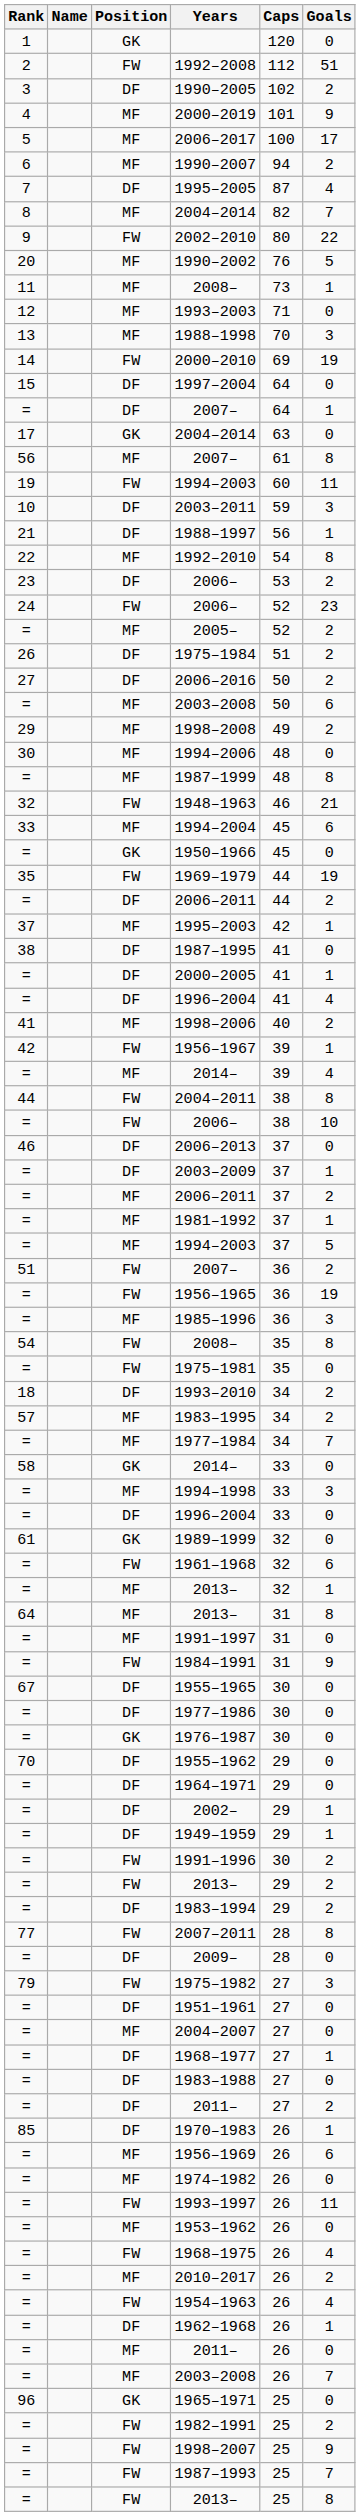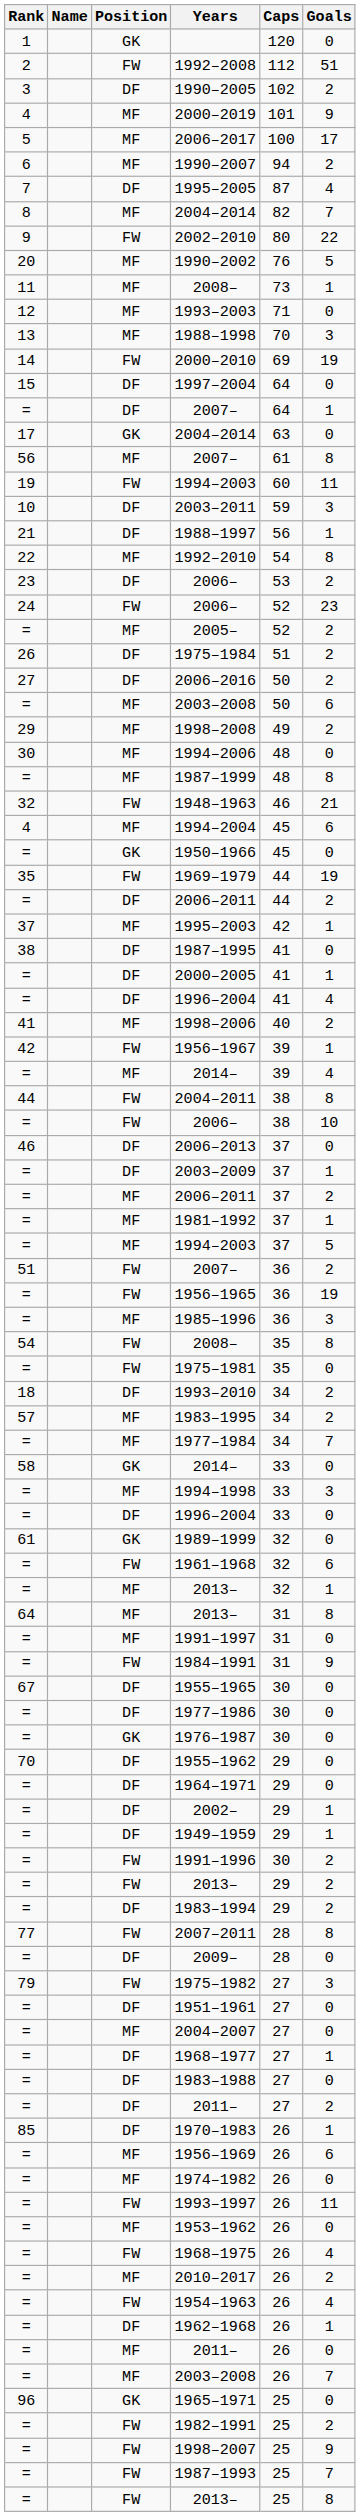1994–2004 | Rank: 33 -> 4
